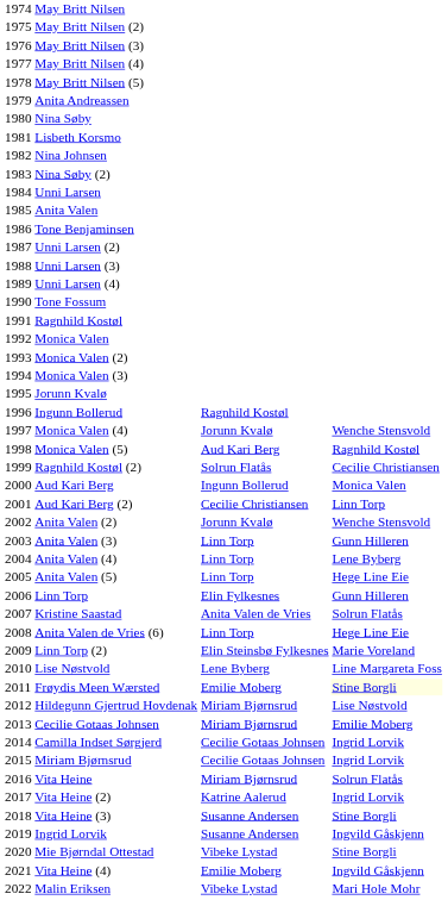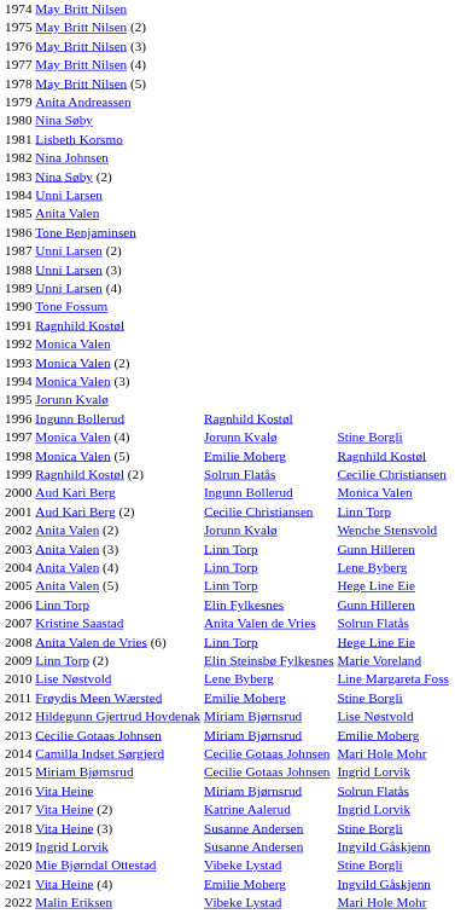Monica Valen (4) | column 4: Wenche Stensvold -> Stine Borgli
Monica Valen (5) | column 3: Aud Kari Berg -> Emilie Moberg
Frøydis Meen Wærsted | column 4: lightyellow background -> no background
Camilla Indset Sørgjerd | column 4: Ingrid Lorvik -> Mari Hole Mohr
